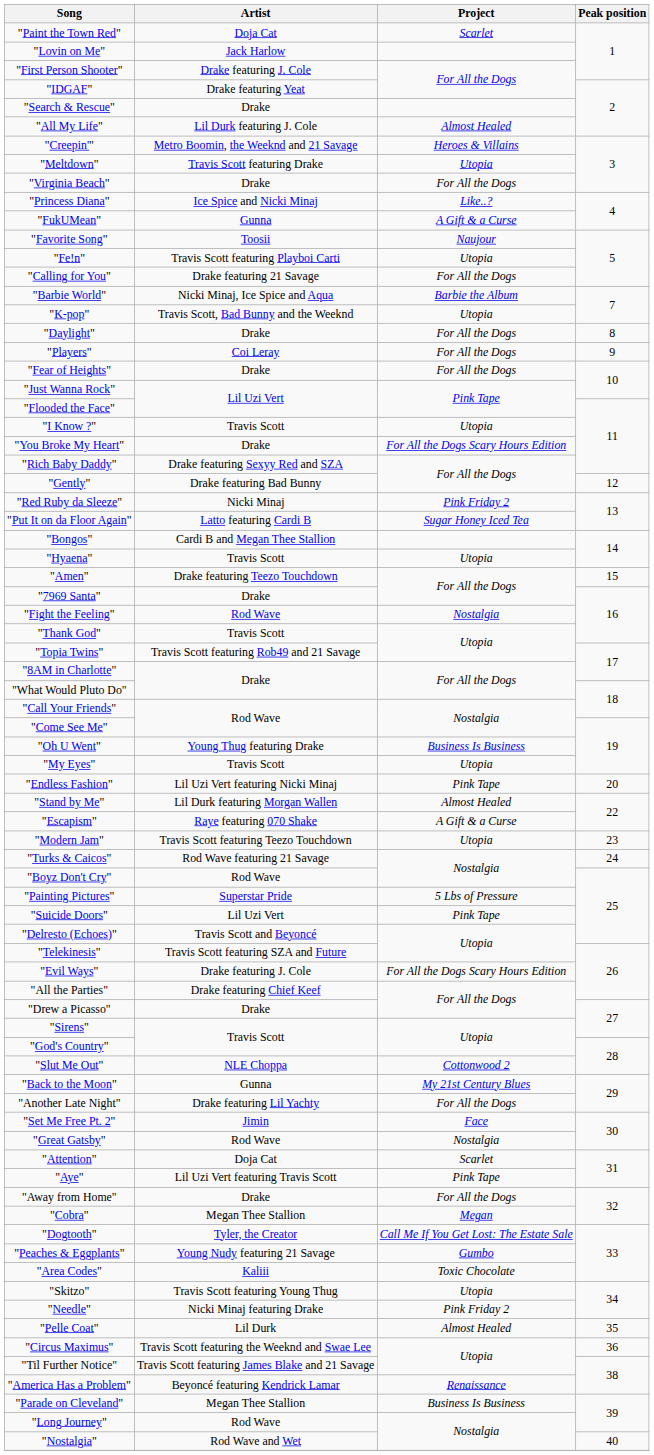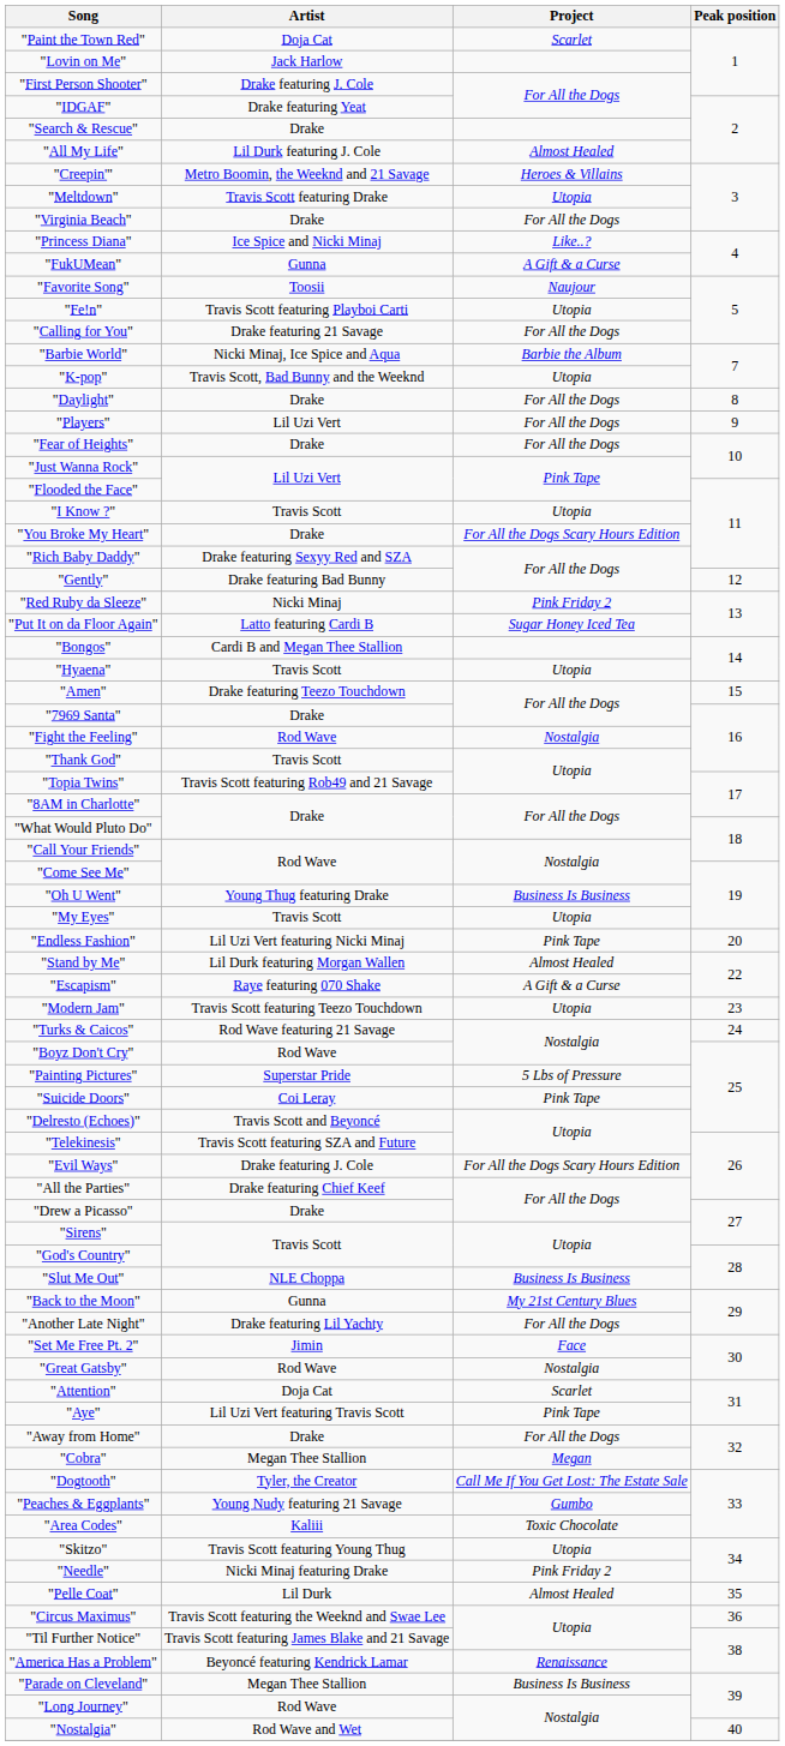"Players" | Artist: Coi Leray -> Lil Uzi Vert
"Suicide Doors" | Artist: Lil Uzi Vert -> Coi Leray
"Slut Me Out" | Project: Cottonwood 2 -> Business Is Business
